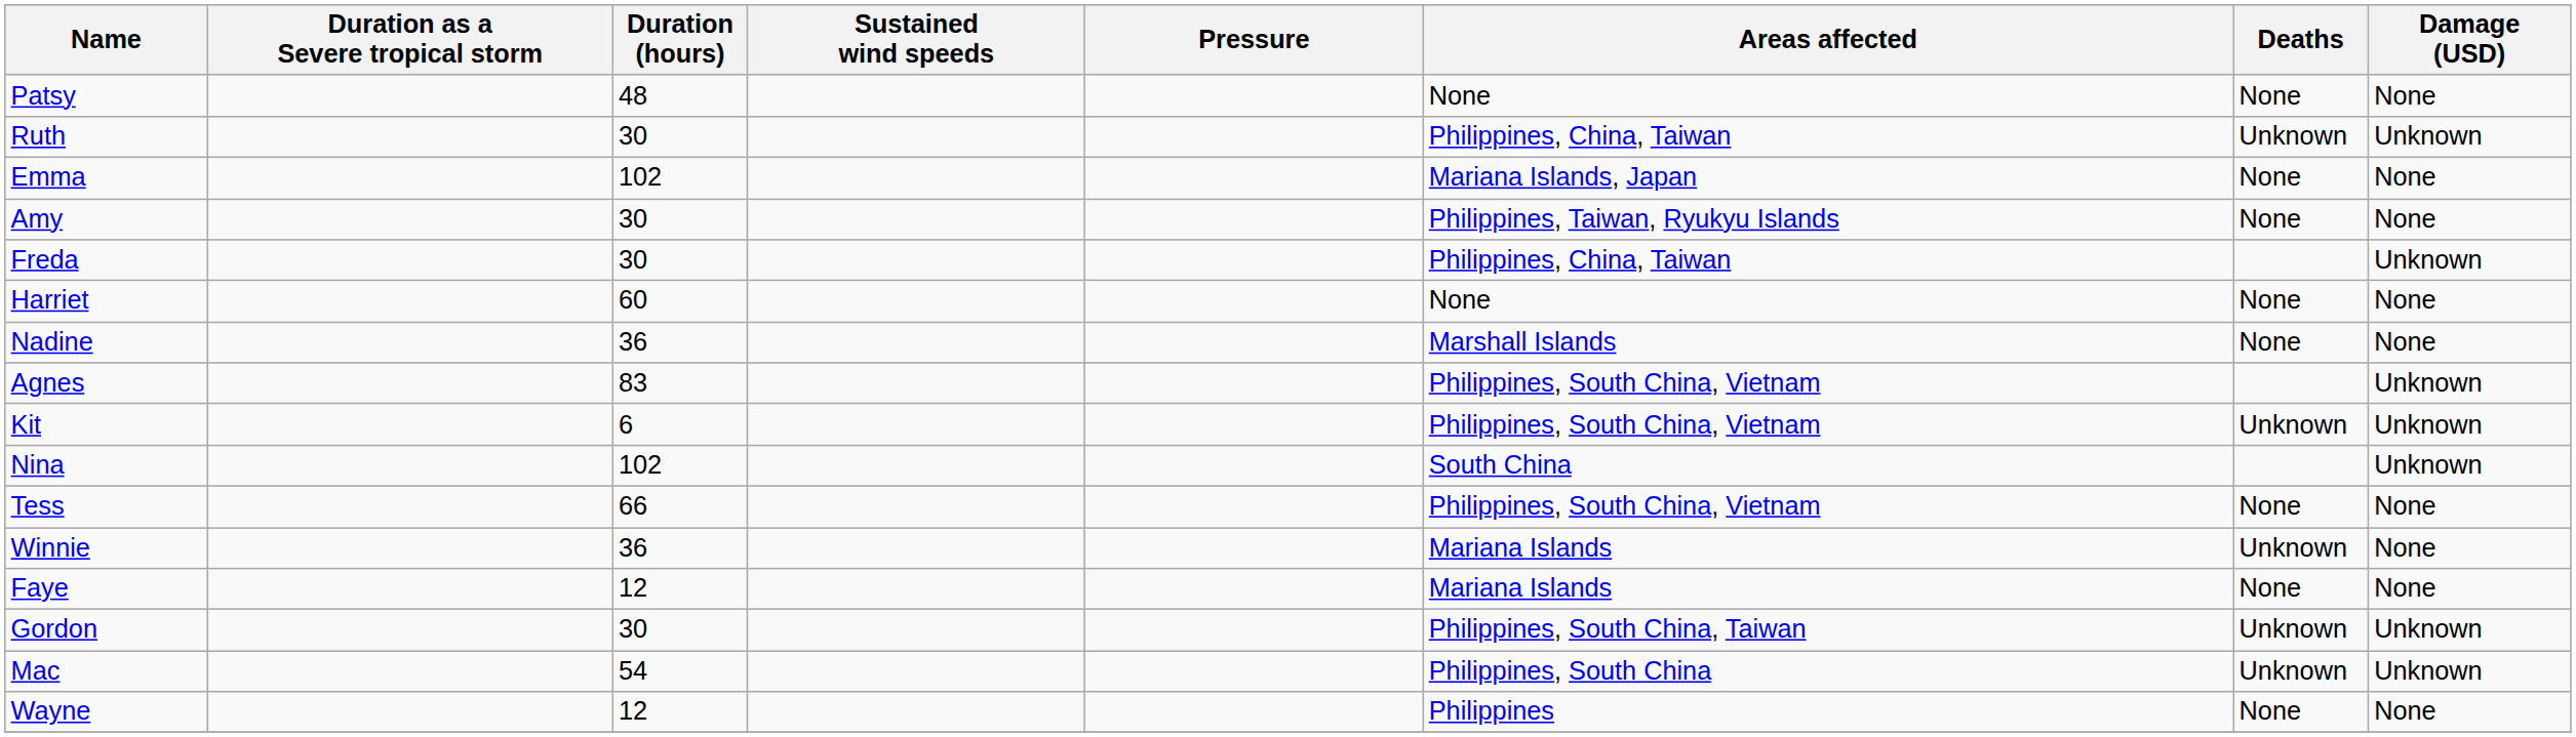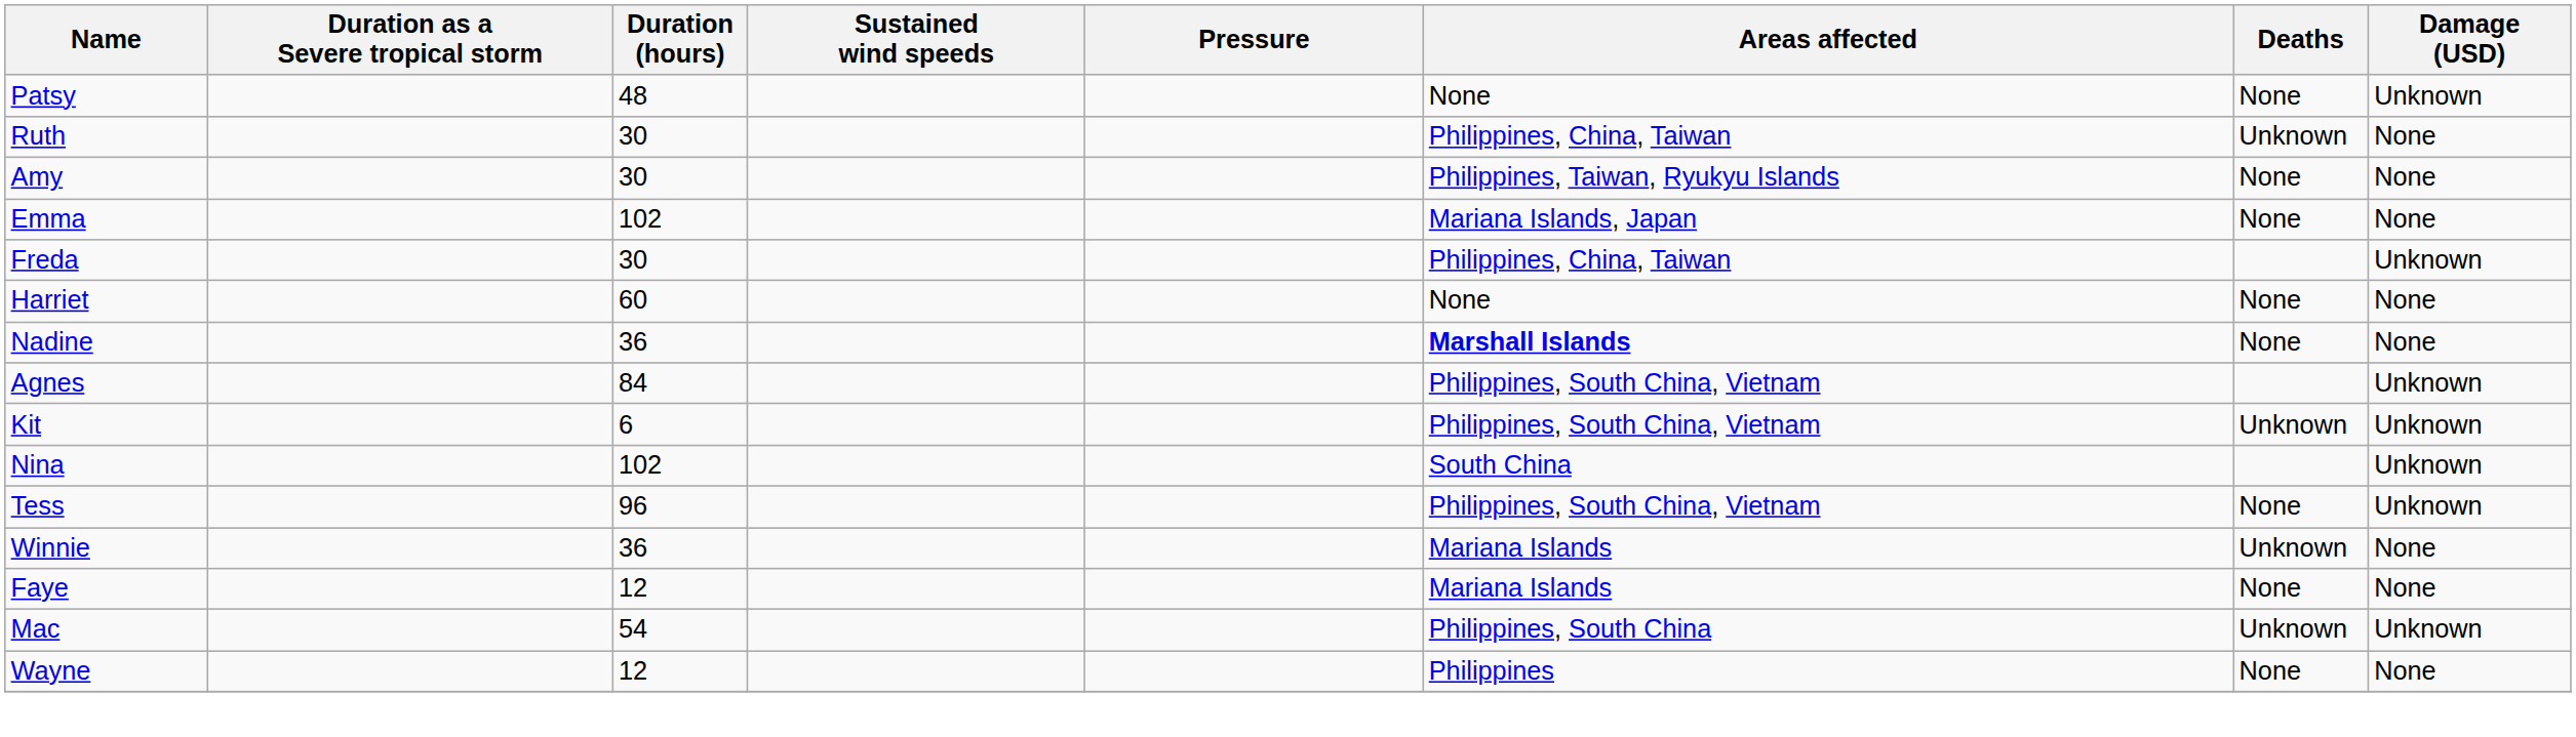Patsy | Damage (USD): None -> Unknown
Ruth | Damage (USD): Unknown -> None
rows swapped: Amy <-> Emma
Nadine | Areas affected: normal -> bold
Agnes | Duration (hours): 83 -> 84
Tess | Duration (hours): 66 -> 96
Tess | Damage (USD): None -> Unknown
- row: Gordon | 30 | Philippines, South China, Taiwan | Unknown | Unknown
